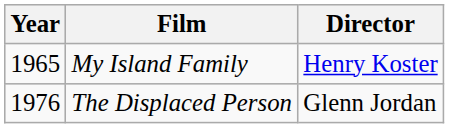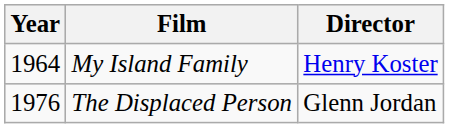My Island Family | Year: 1965 -> 1964
